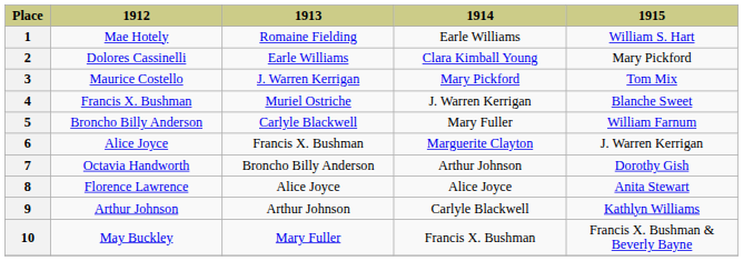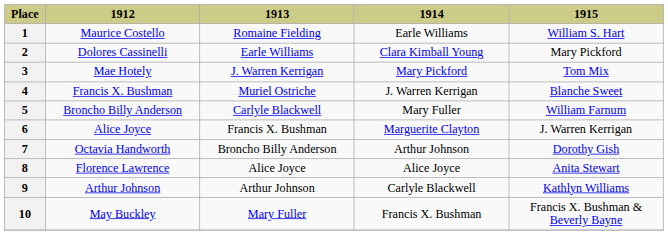1 | 1912: Mae Hotely -> Maurice Costello
3 | 1912: Maurice Costello -> Mae Hotely
